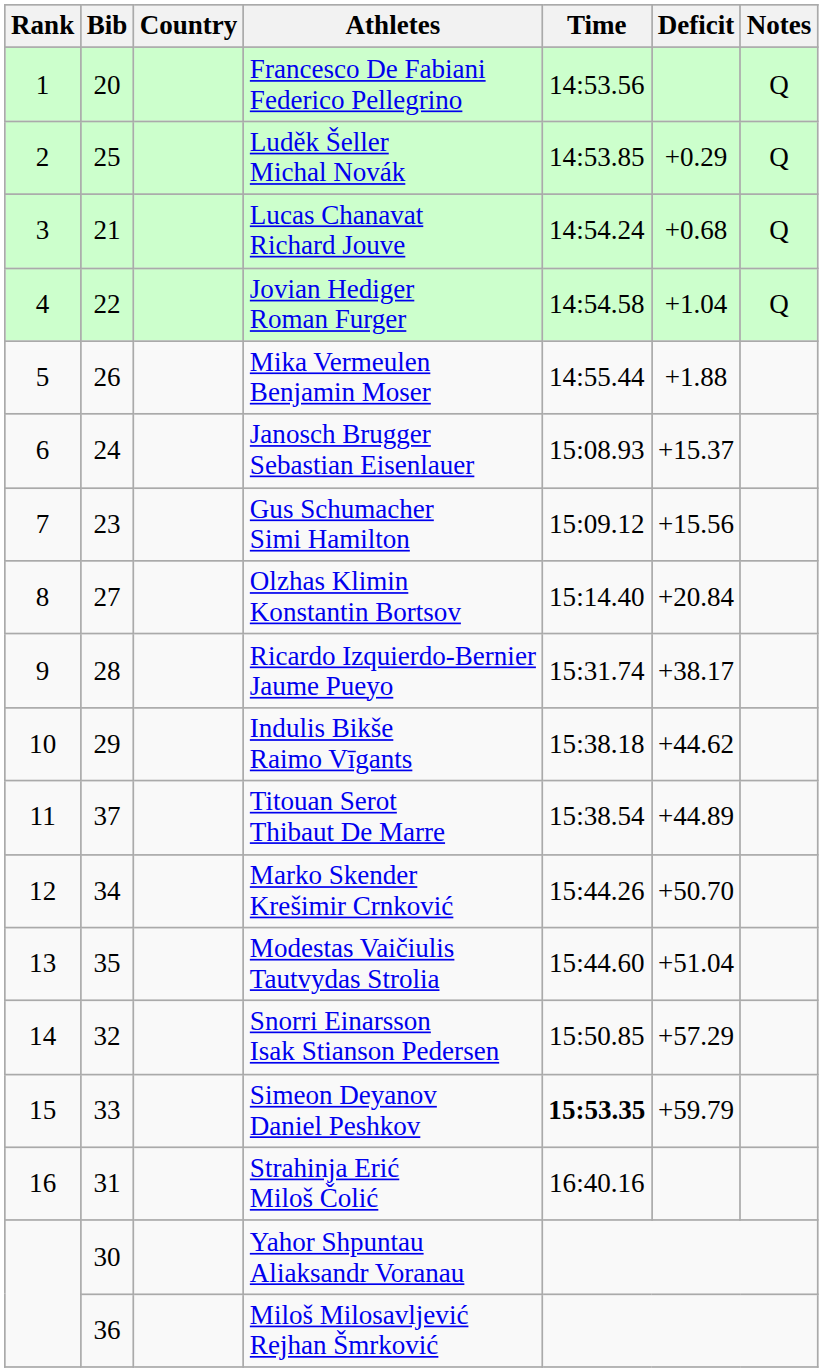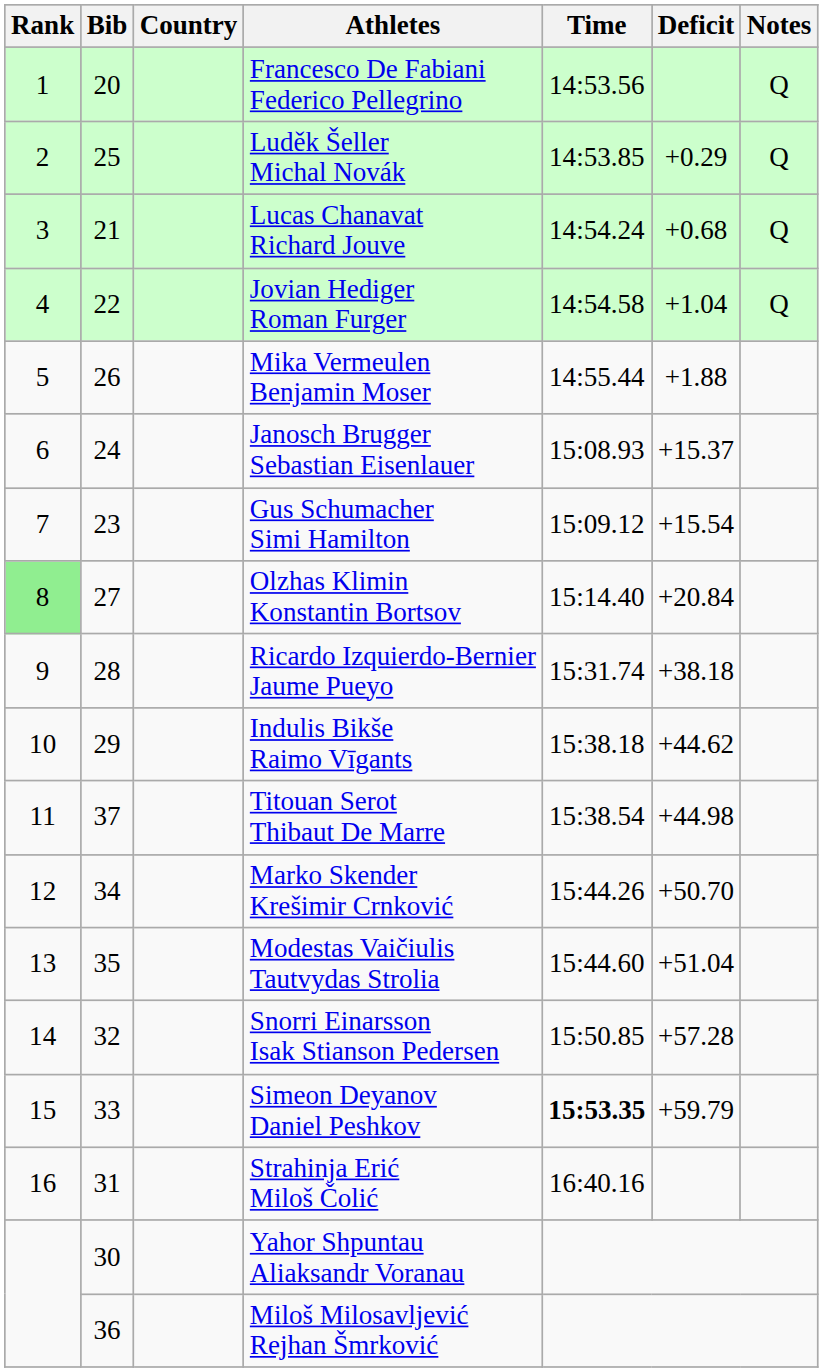Gus Schumacher Simi Hamilton | Deficit: +15.56 -> +15.54
Olzhas Klimin Konstantin Bortsov | Rank: no background -> lightgreen background
Ricardo Izquierdo-Bernier Jaume Pueyo | Deficit: +38.17 -> +38.18
Titouan Serot Thibaut De Marre | Deficit: +44.89 -> +44.98
Snorri Einarsson Isak Stianson Pedersen | Deficit: +57.29 -> +57.28
